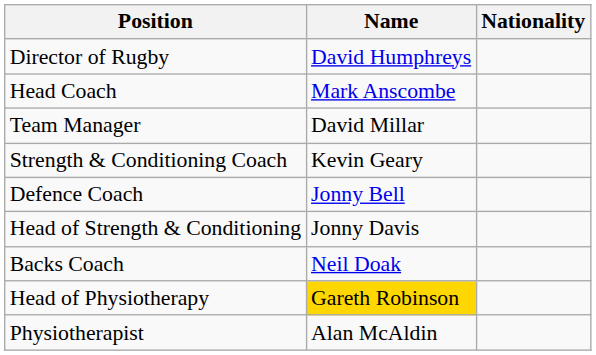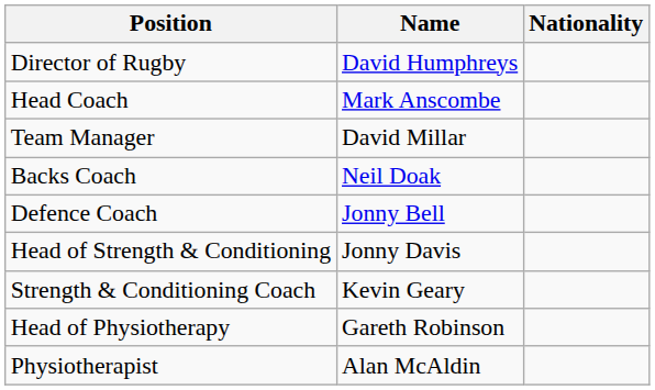rows swapped: Backs Coach <-> Strength & Conditioning Coach
Head of Physiotherapy | Name: gold background -> no background
